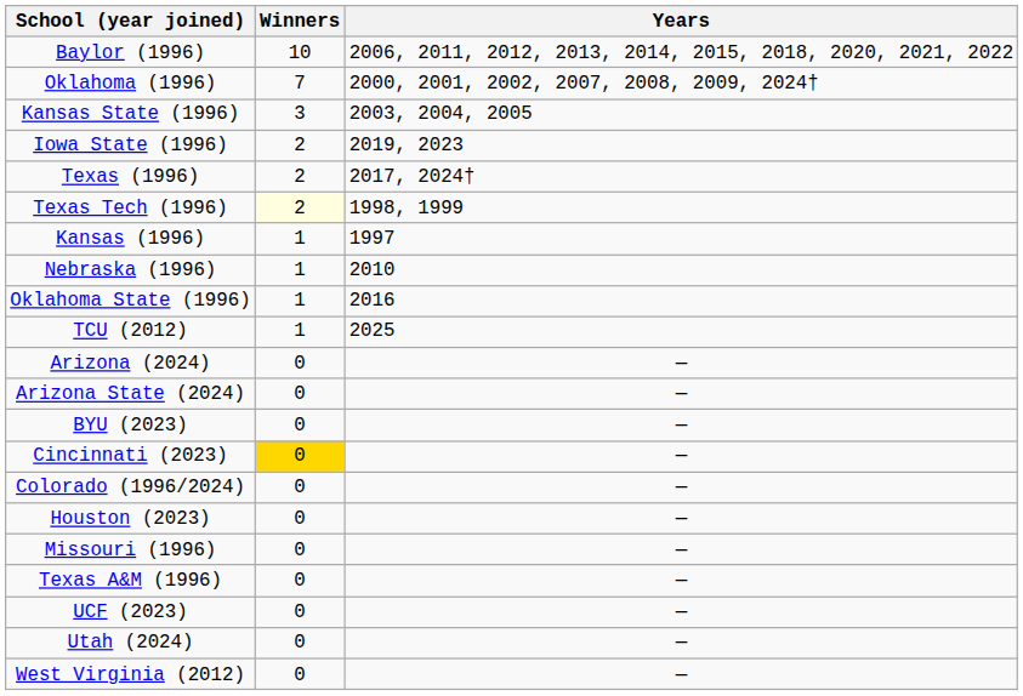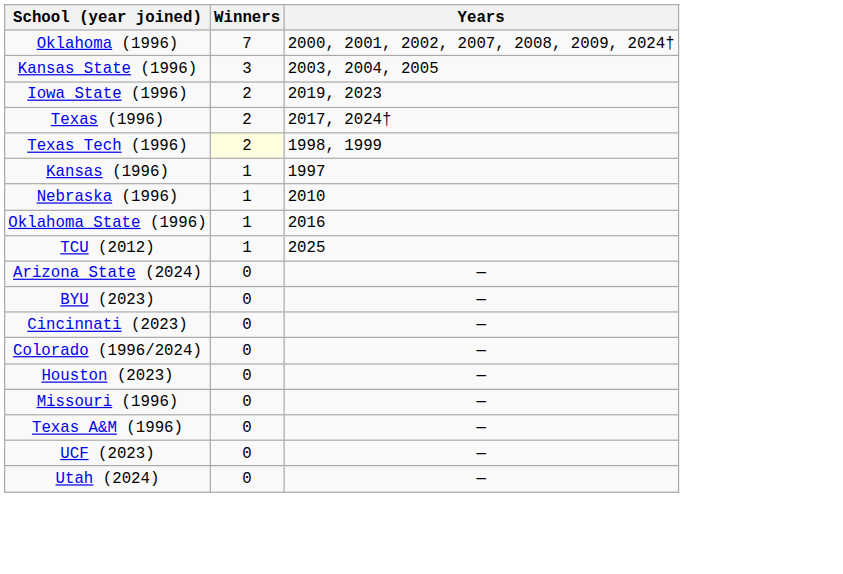- row: Baylor (1996) | 10 | 2006, 2011, 2012, 2013, 2014, 2015, 2018, 2020, 2021, 2022
- row: Arizona (2024) | 0 | —
Cincinnati (2023) | Winners: gold background -> no background
- row: West Virginia (2012) | 0 | —
